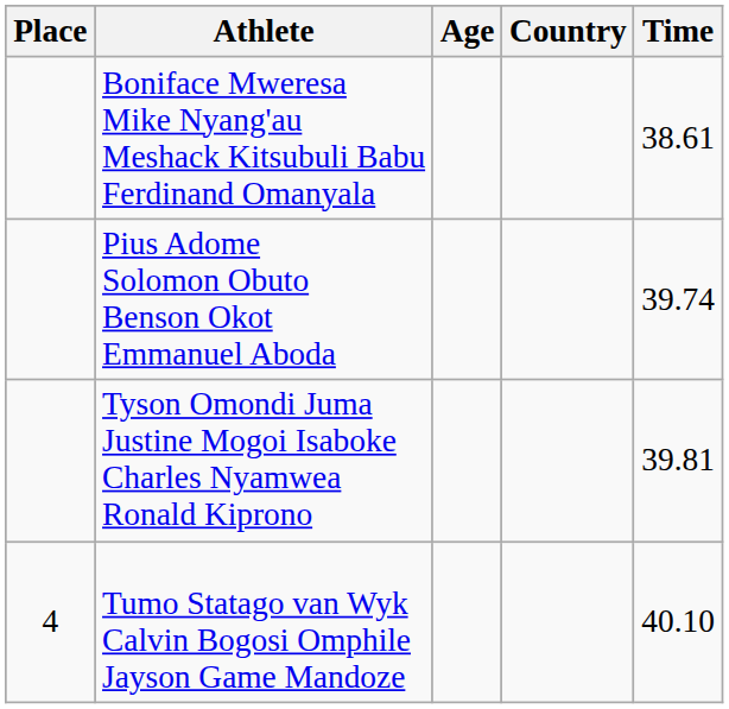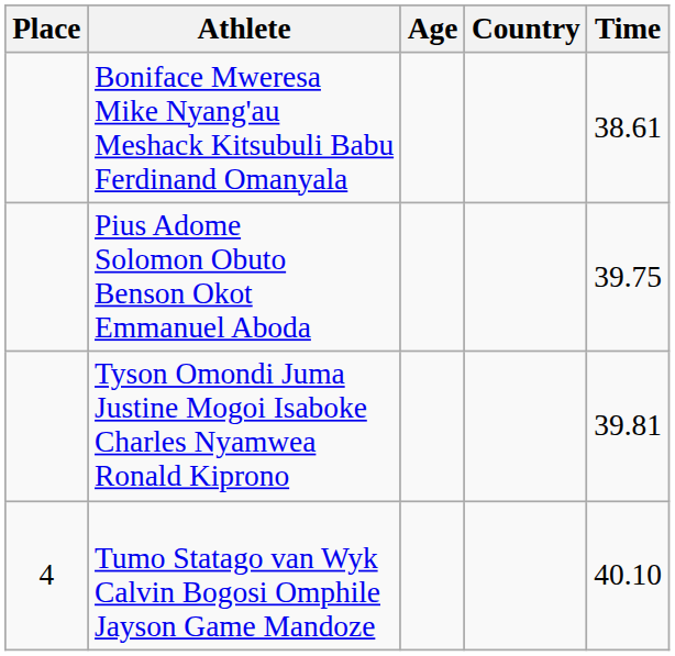Pius Adome Solomon Obuto Benson Okot Emmanuel Aboda | Time: 39.74 -> 39.75
